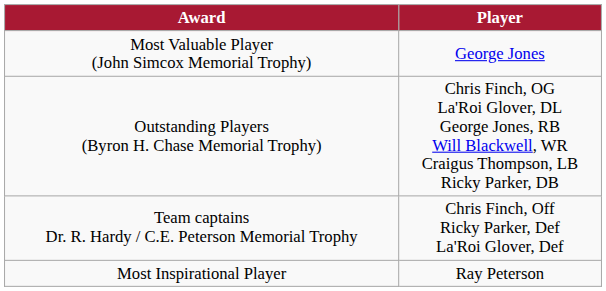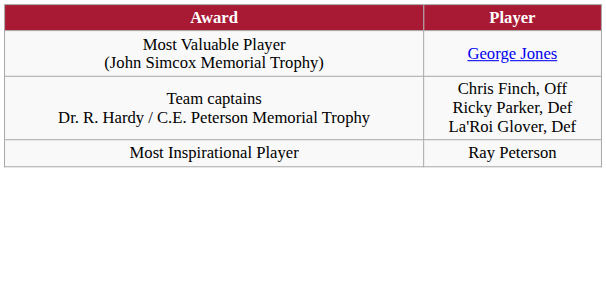- row: Outstanding Players (Byron H. Chase Memorial Trophy) | Chris Finch, OG La'Roi Glover, DL George Jones, RB Will Blackwell, WR Craigus Thompson, LB Ricky Parker, DB
